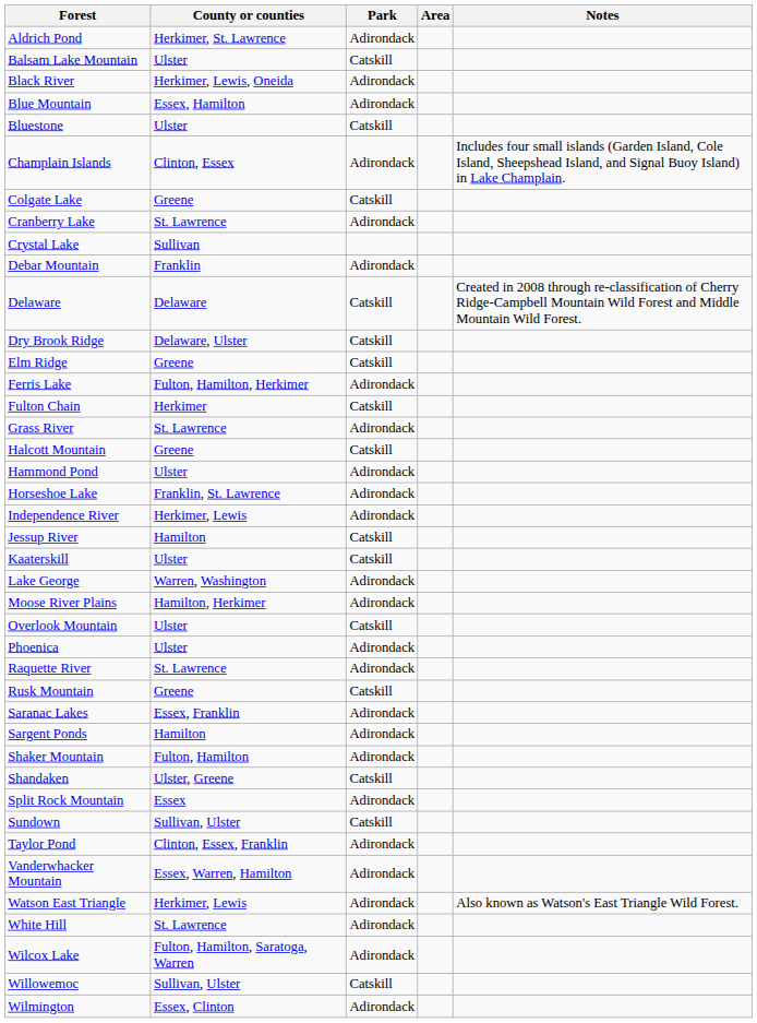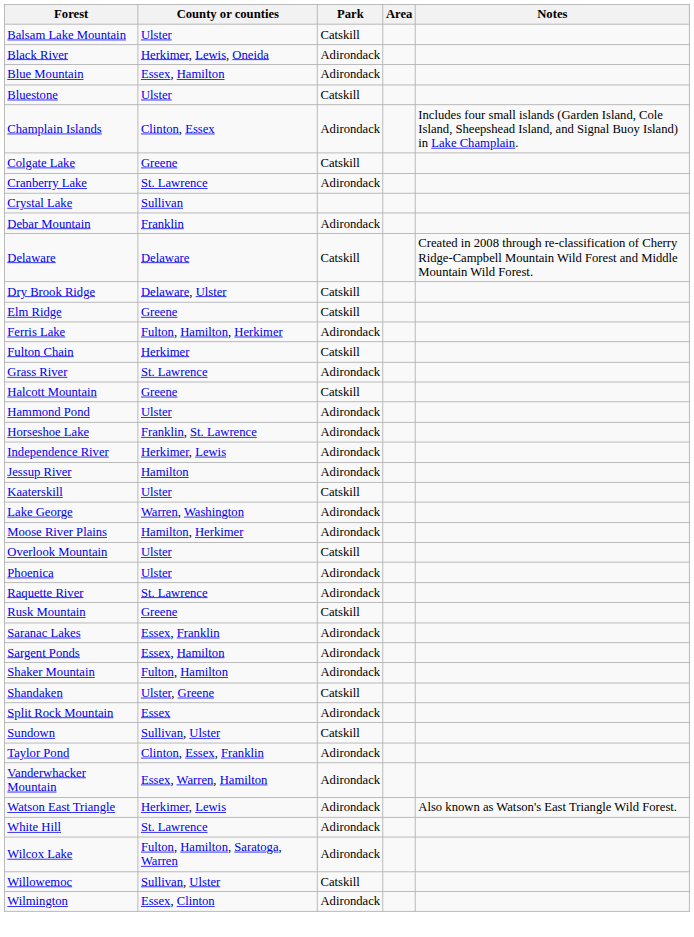- row: Aldrich Pond | Herkimer, St. Lawrence | Adirondack
Jessup River | Park: Catskill -> Adirondack
Sargent Ponds | County or counties: Hamilton -> Essex, Hamilton
